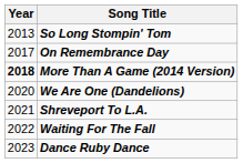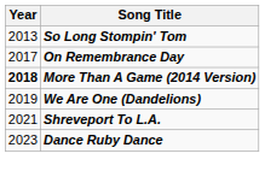We Are One (Dandelions) | Year: 2020 -> 2019
- row: 2022 | Waiting For The Fall
